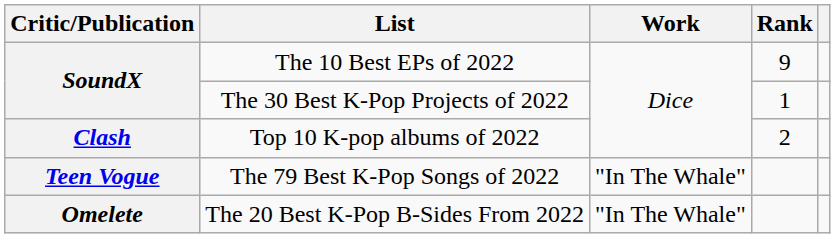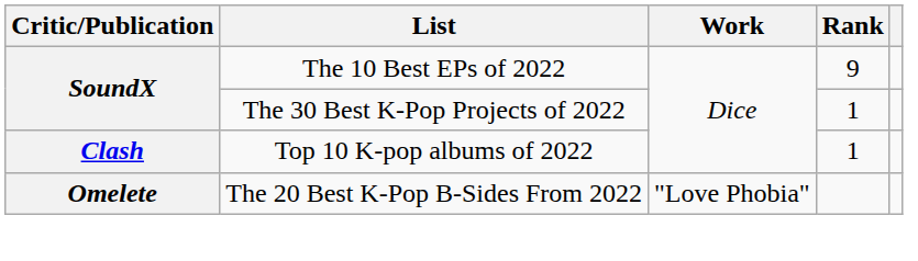Top 10 K-pop albums of 2022 | Rank: 2 -> 1
- row: Teen Vogue | The 79 Best K-Pop Songs of 2022 | "In The Whale"
The 20 Best K-Pop B-Sides From 2022 | Work: "In The Whale" -> "Love Phobia"
